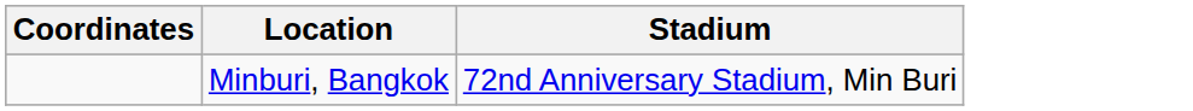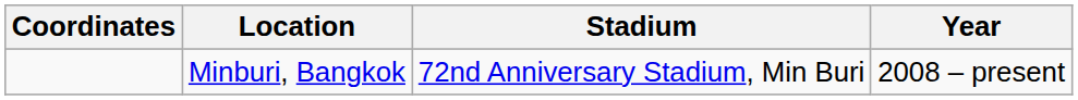+ column: Year | 2008 – present
